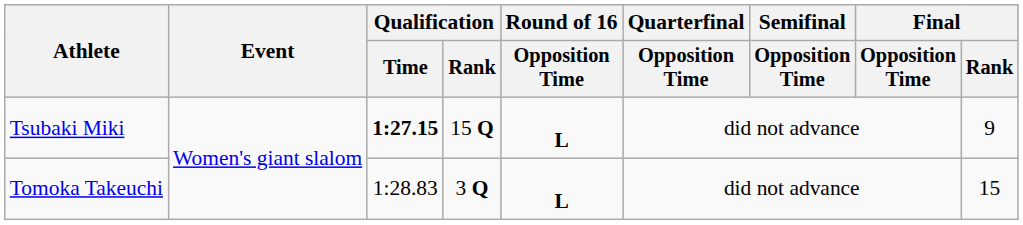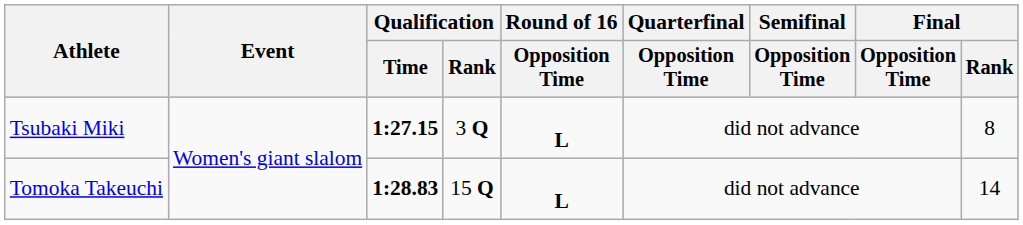Tsubaki Miki | Qualification / Rank: 15 Q -> 3 Q
Tsubaki Miki | Final / Rank: 9 -> 8
Tomoka Takeuchi | Qualification / Time: normal -> bold
Tomoka Takeuchi | Qualification / Rank: 3 Q -> 15 Q
Tomoka Takeuchi | Final / Rank: 15 -> 14
